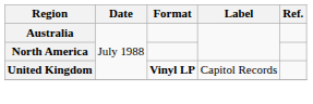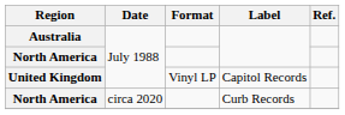United Kingdom | Format: bold -> normal
+ row: North America | circa 2020 | Curb Records
